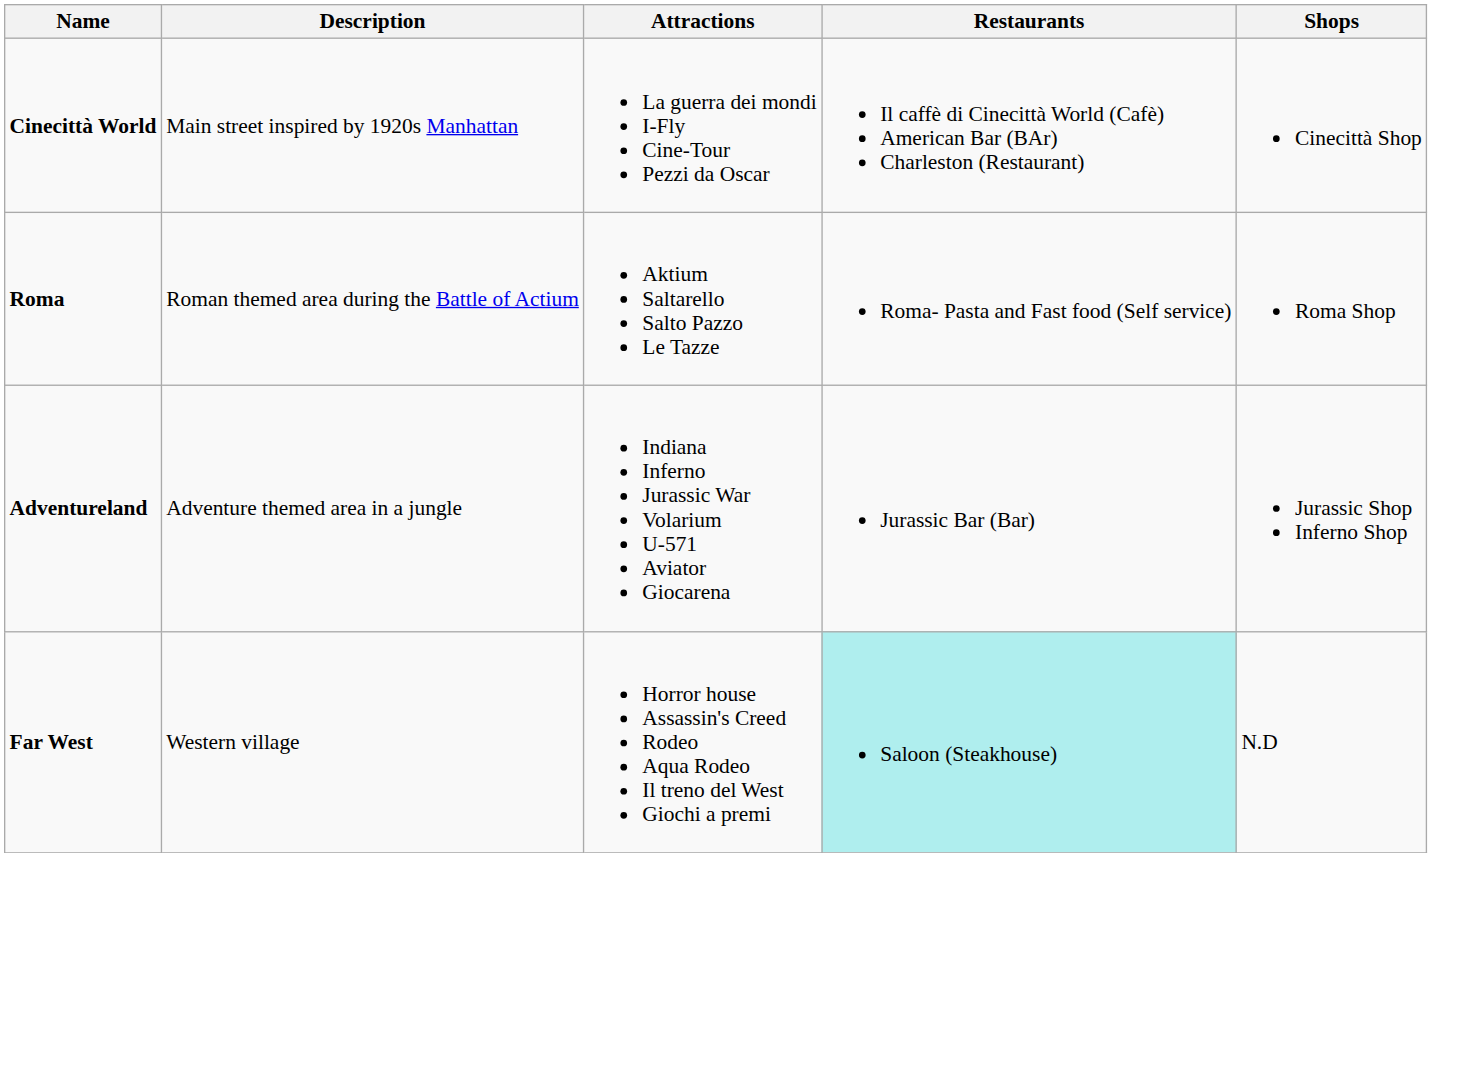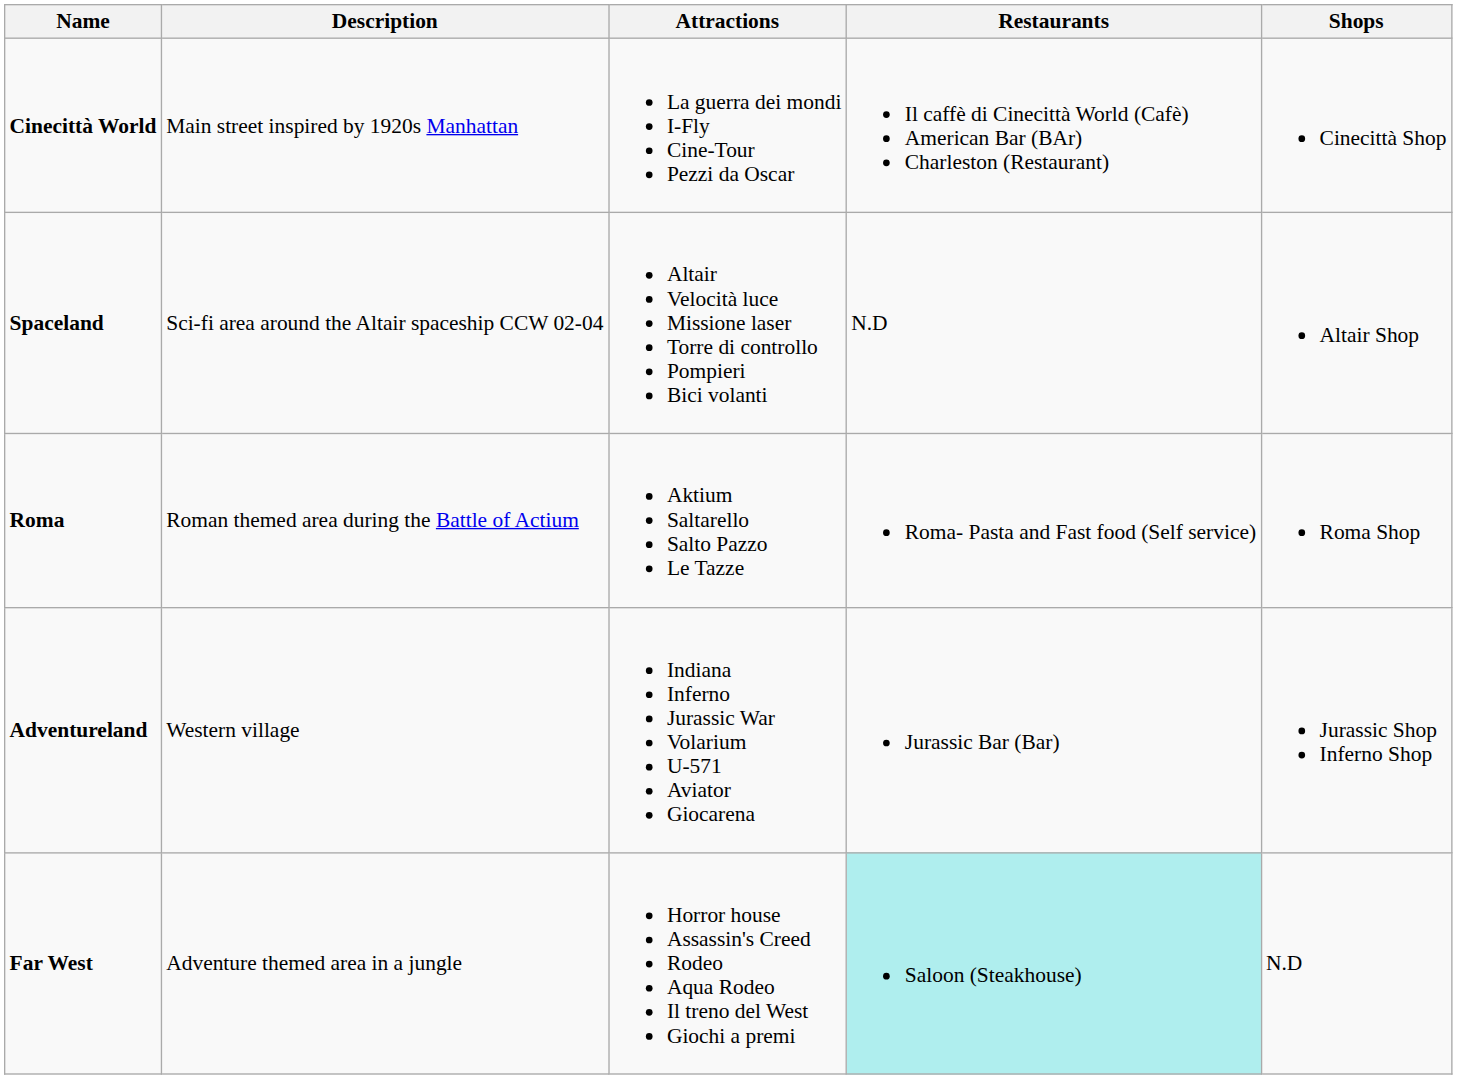+ row: Spaceland | Sci-fi area around the Altair spaceship CCW 02-04 | Altair Velocità luce Missione laser Torre di controllo Pompieri Bici volanti | N.D | Altair Shop
Adventureland | Description: Adventure themed area in a jungle -> Western village
Far West | Description: Western village -> Adventure themed area in a jungle
